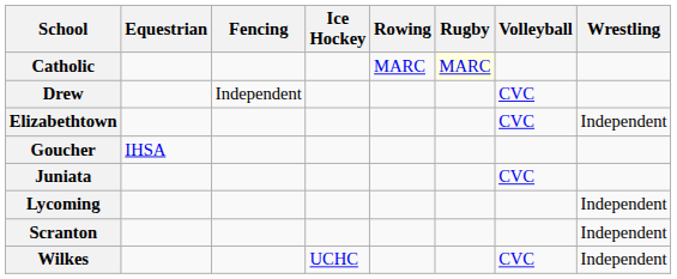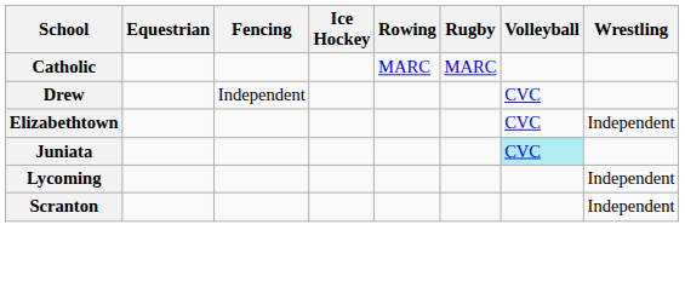Catholic | Rugby: lightyellow background -> no background
- row: Goucher | IHSA
Juniata | Volleyball: no background -> paleturquoise background
- row: Wilkes | UCHC | CVC | Independent
